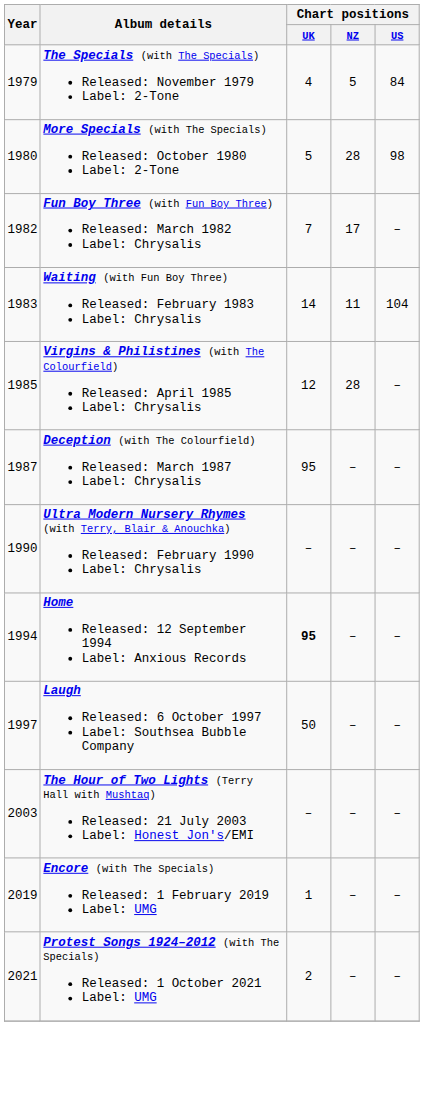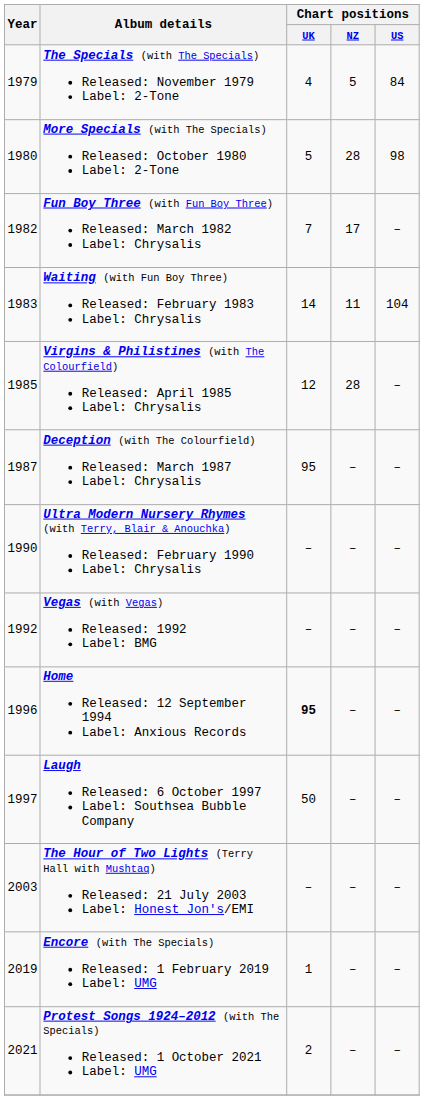+ row: 1992 | Vegas (with Vegas) Released: 1992 Label: BMG | – | – | –
Home Released: 12 September 1994 Label: Anxious Records | Year: 1994 -> 1996
